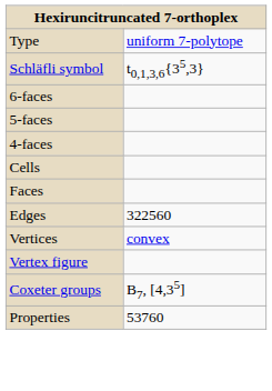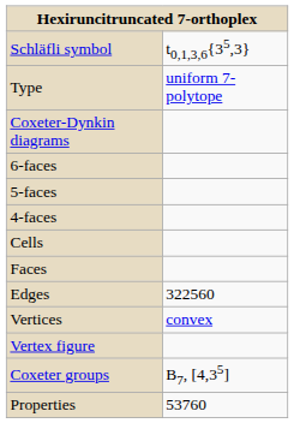rows swapped: Type <-> Schläfli symbol
+ row: Coxeter-Dynkin diagrams
